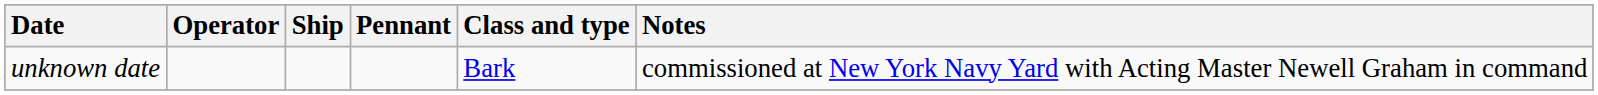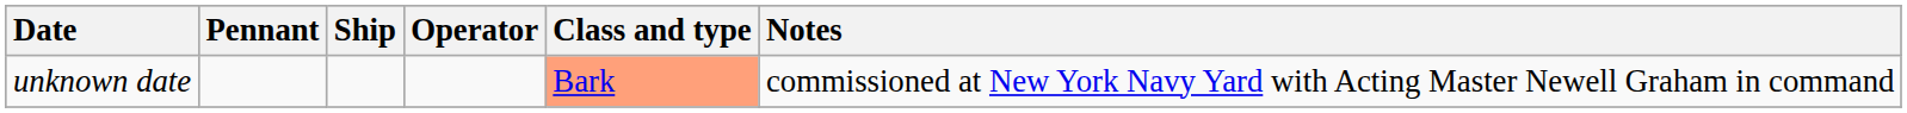columns swapped: Operator <-> Pennant
unknown date | Class and type: no background -> lightsalmon background
